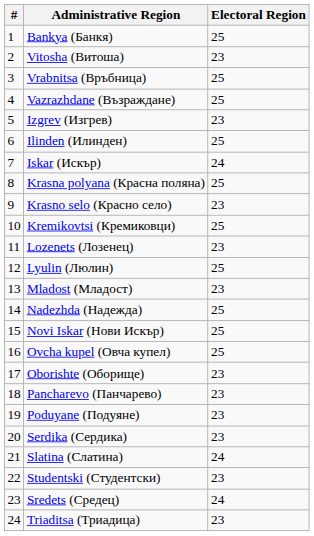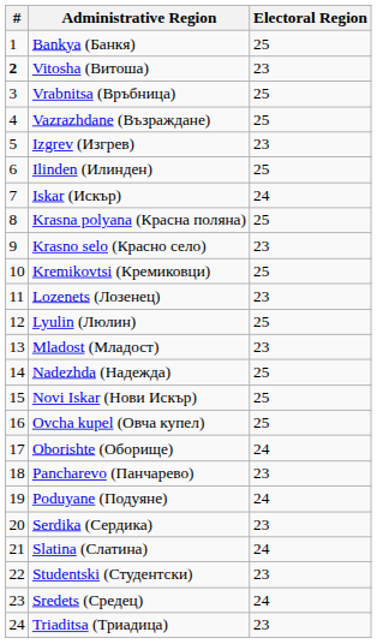Vitosha (Витоша) | #: normal -> bold
Oborishte (Оборище) | Electoral Region: 23 -> 24
Poduyane (Подуяне) | Electoral Region: 23 -> 24
